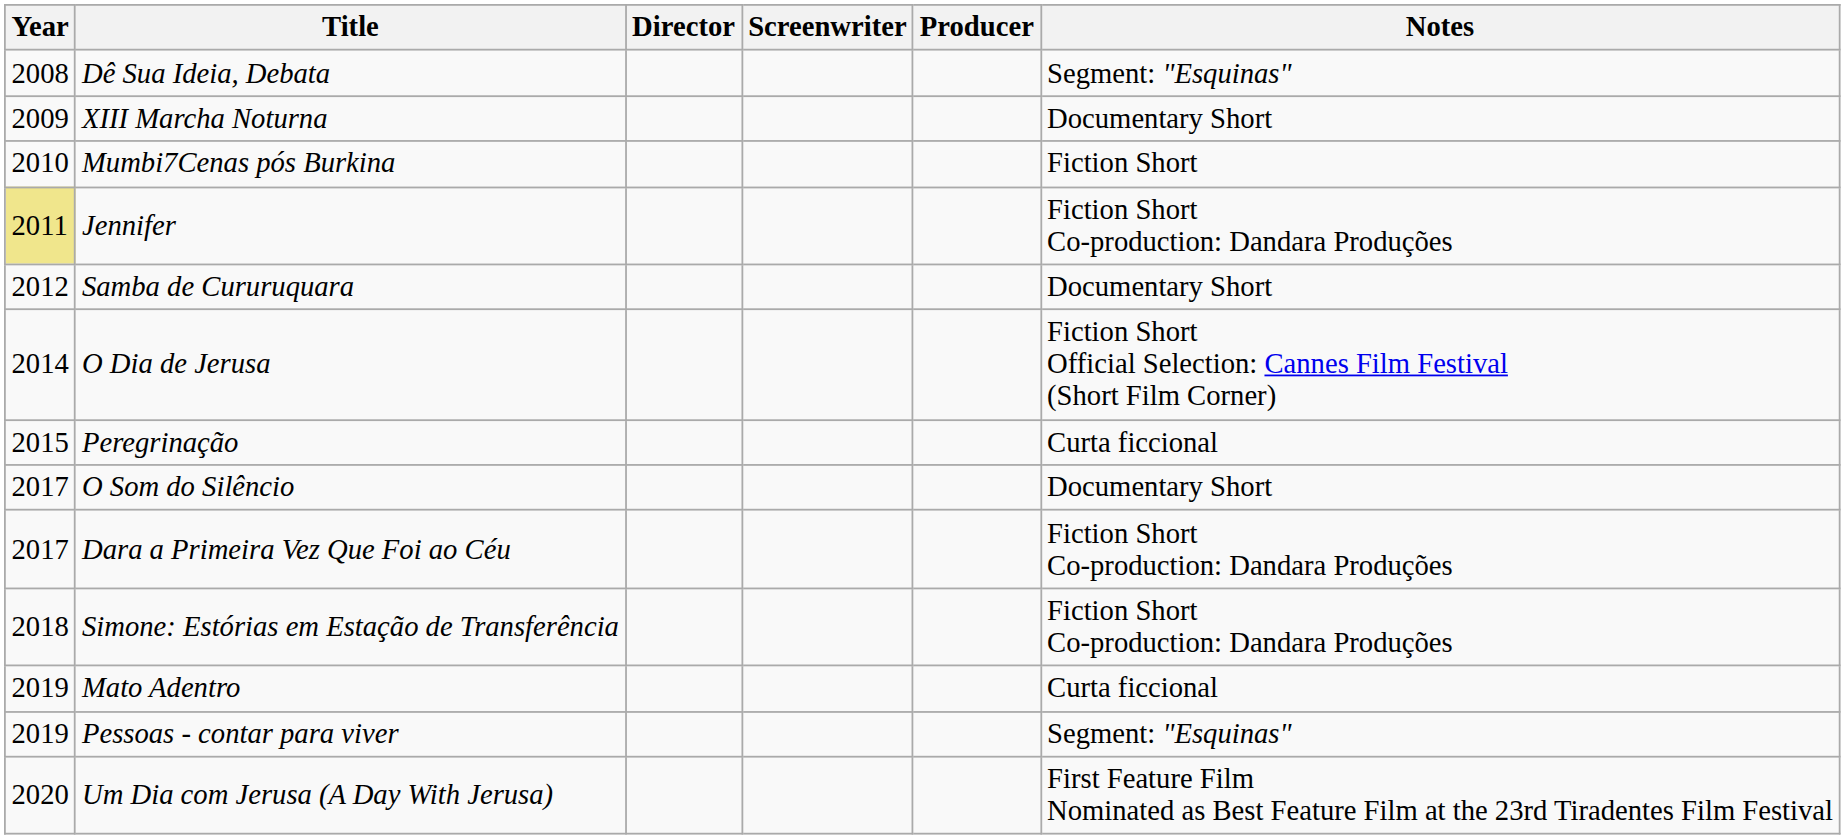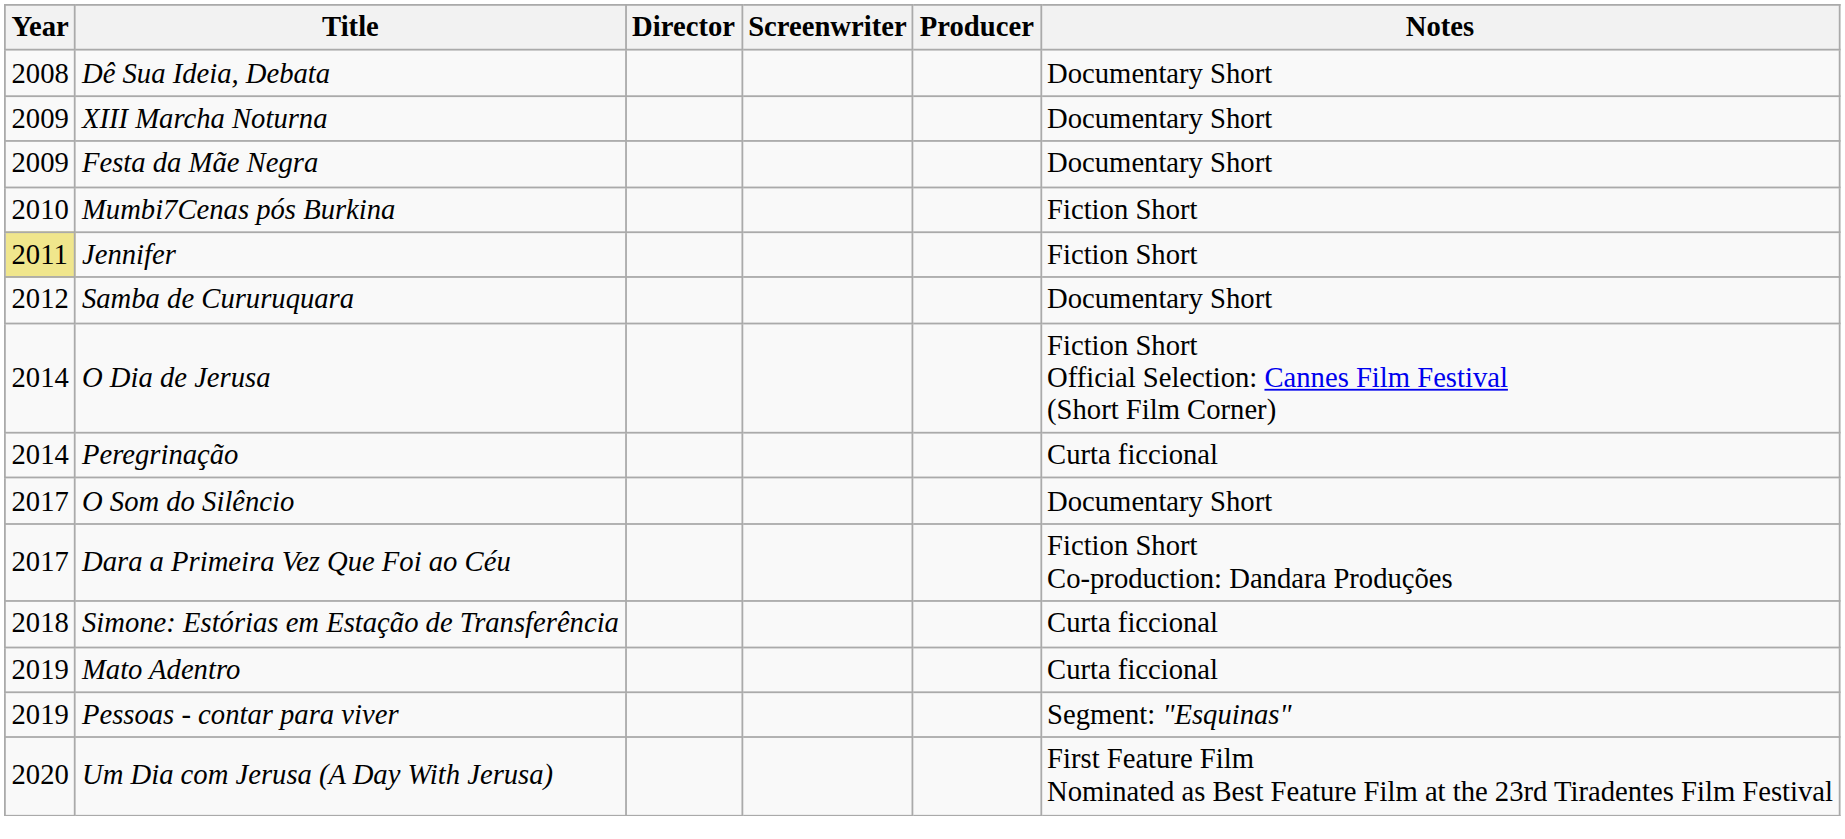Dê Sua Ideia, Debata | Notes: Segment: "Esquinas" -> Documentary Short
+ row: 2009 | Festa da Mãe Negra | Documentary Short
Jennifer | Notes: Fiction Short Co-production: Dandara Produções -> Fiction Short
Peregrinação | Year: 2015 -> 2014
Simone: Estórias em Estação de Transferência | Notes: Fiction Short Co-production: Dandara Produções -> Curta ficcional
